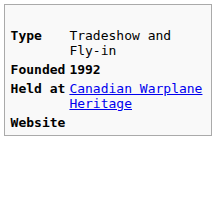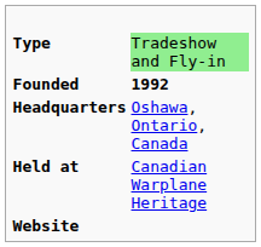Type | column 2: no background -> lightgreen background
+ row: Headquarters | Oshawa, Ontario, Canada
